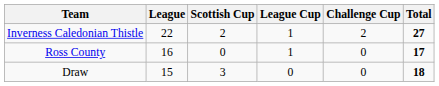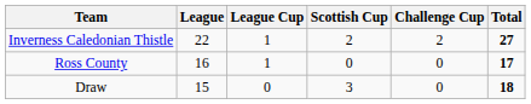columns swapped: Scottish Cup <-> League Cup
